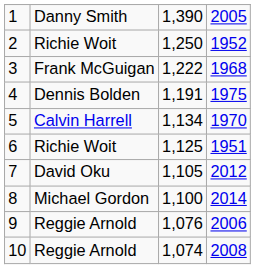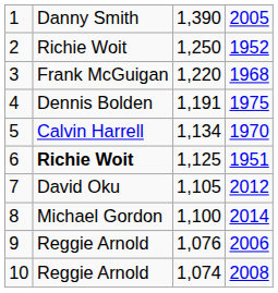3 | column 3: 1,222 -> 1,220
6 | column 2: normal -> bold
